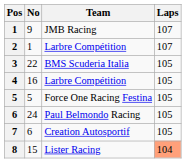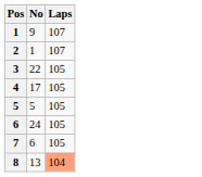- column: Team | JMB Racing | Larbre Compétition | BMS Scuderia Italia | Larbre Compétition | Force One Racing Festina | Paul Belmondo Racing | Creation Autosportif | Lister Racing
4 | No: 16 -> 17
8 | No: 15 -> 13
